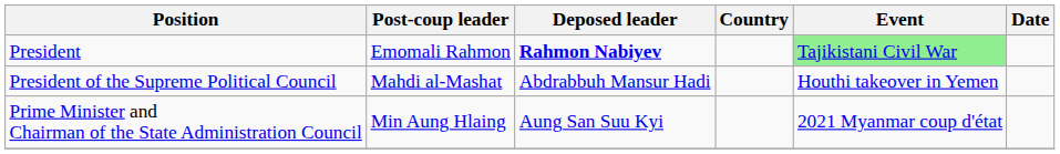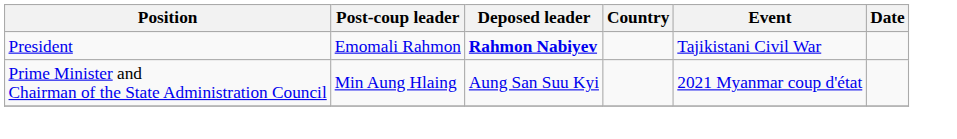President | Event: lightgreen background -> no background
- row: President of the Supreme Political Council | Mahdi al-Mashat | Abdrabbuh Mansur Hadi | Houthi takeover in Yemen
